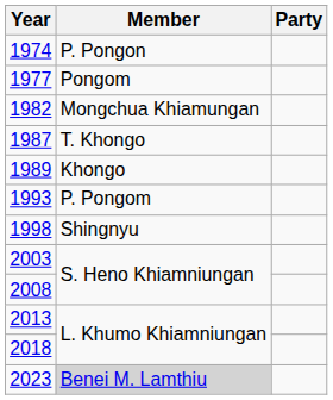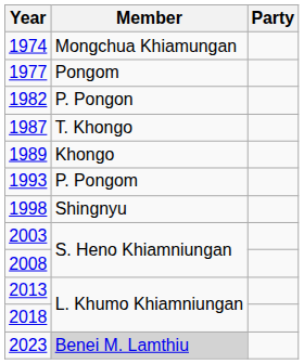1974 | Member: P. Pongon -> Mongchua Khiamungan
1982 | Member: Mongchua Khiamungan -> P. Pongon
